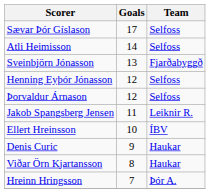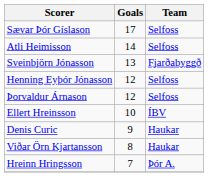- row: Jakob Spangsberg Jensen | 11 | Leiknir R.
